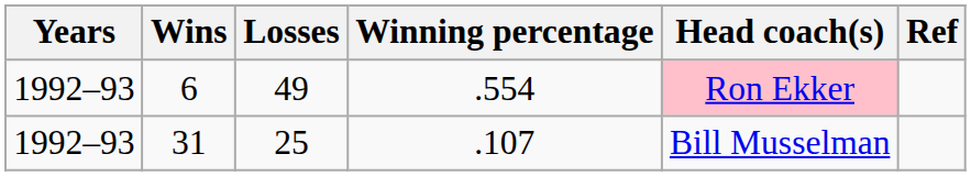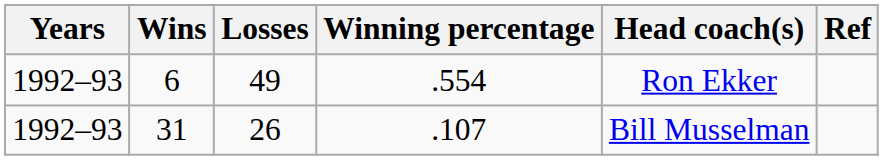6 | Head coach(s): pink background -> no background
31 | Losses: 25 -> 26
